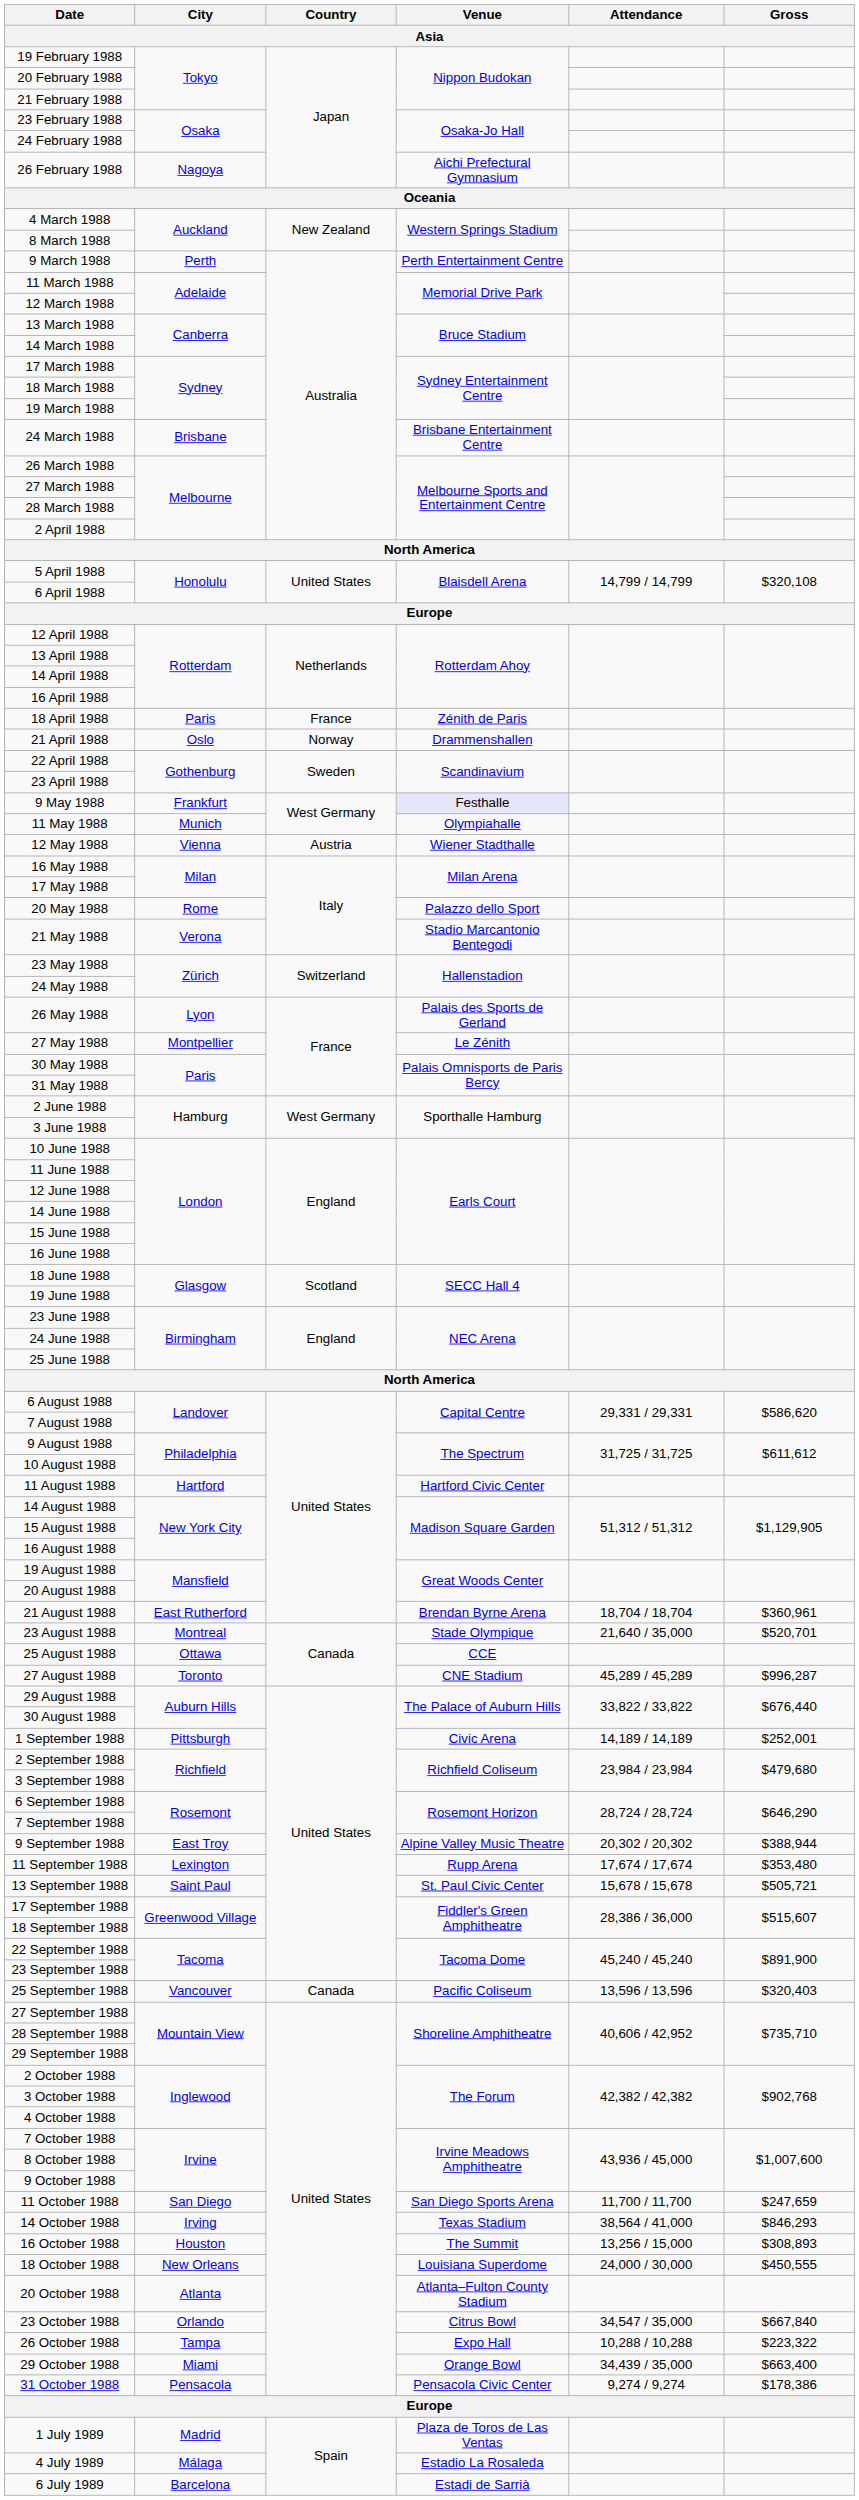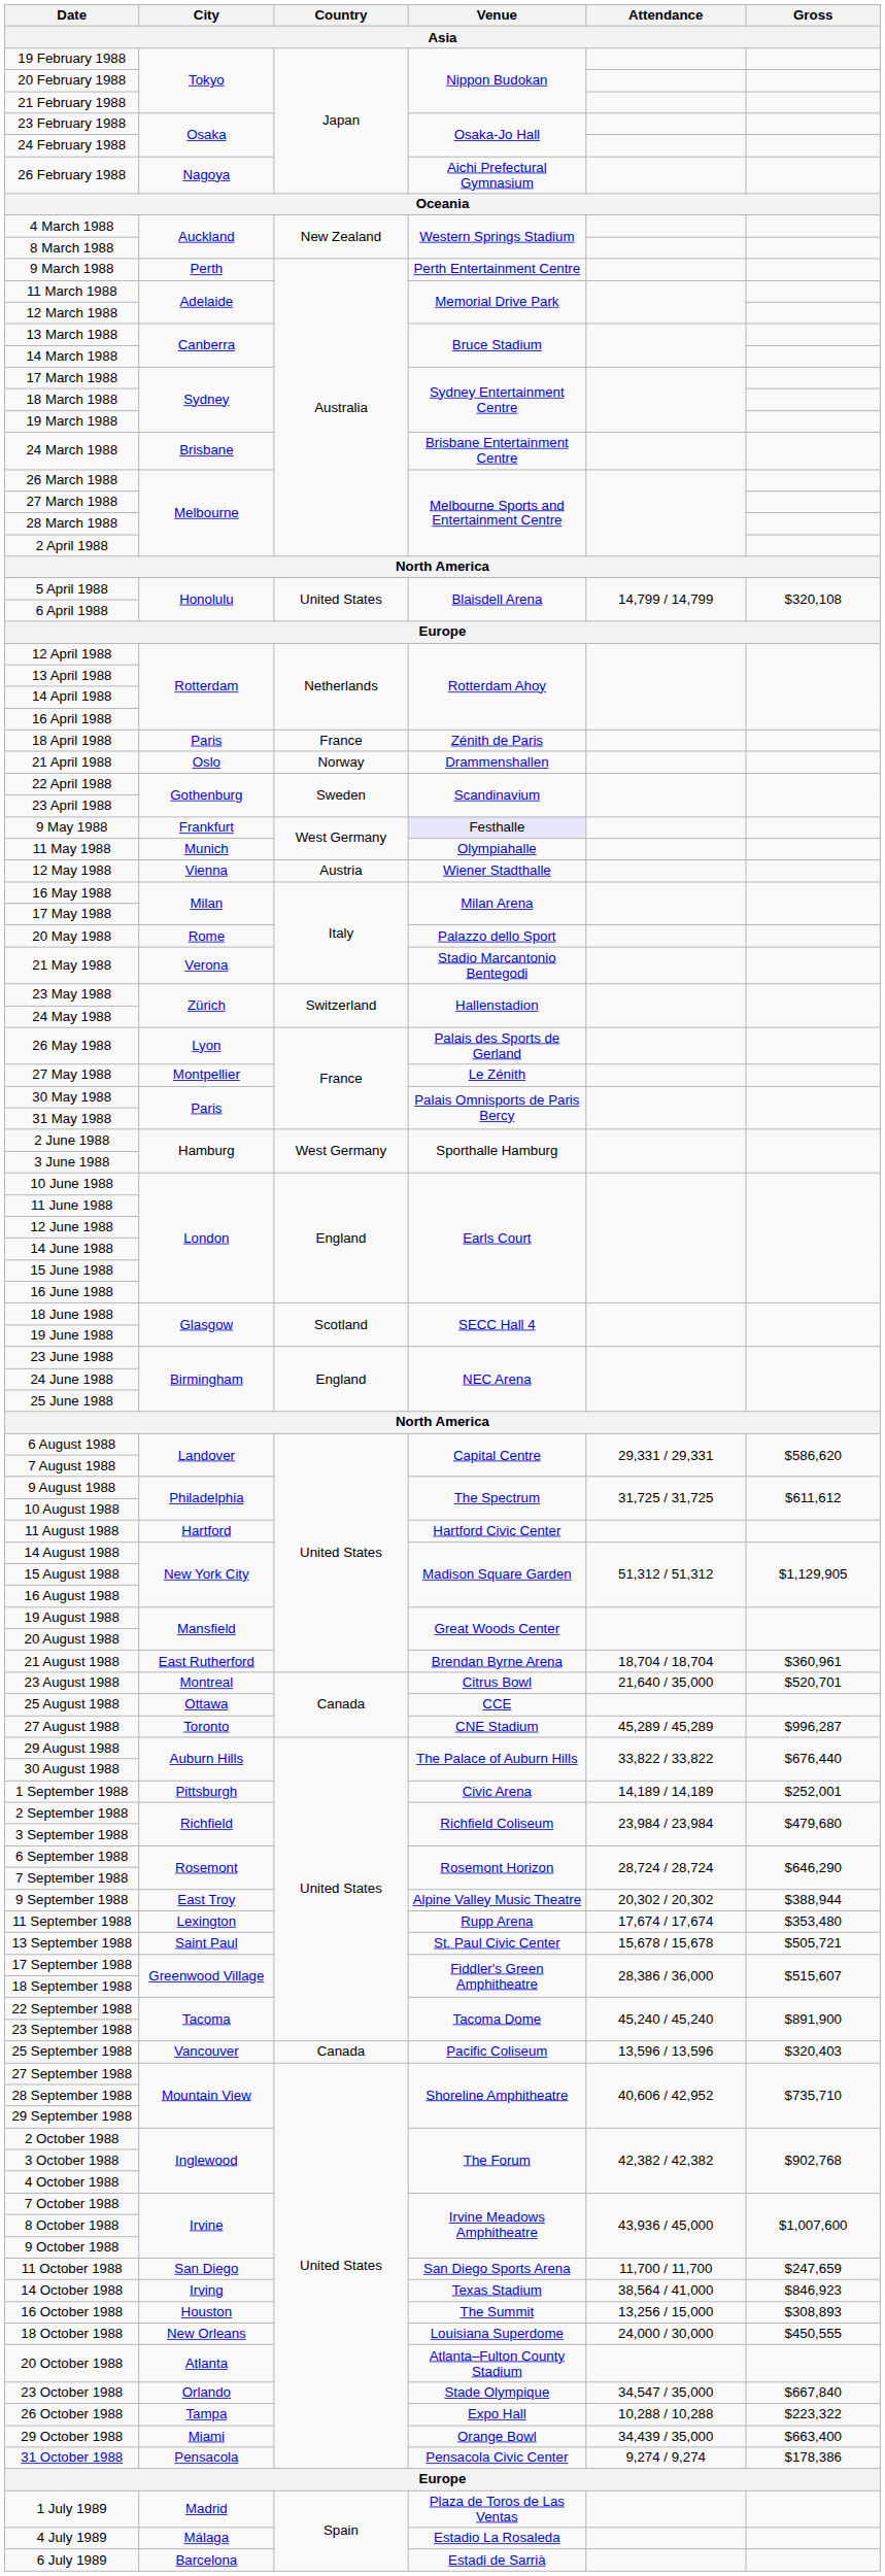23 August 1988 | Venue: Stade Olympique -> Citrus Bowl
14 October 1988 | Gross: $846,293 -> $846,923
23 October 1988 | Venue: Citrus Bowl -> Stade Olympique
